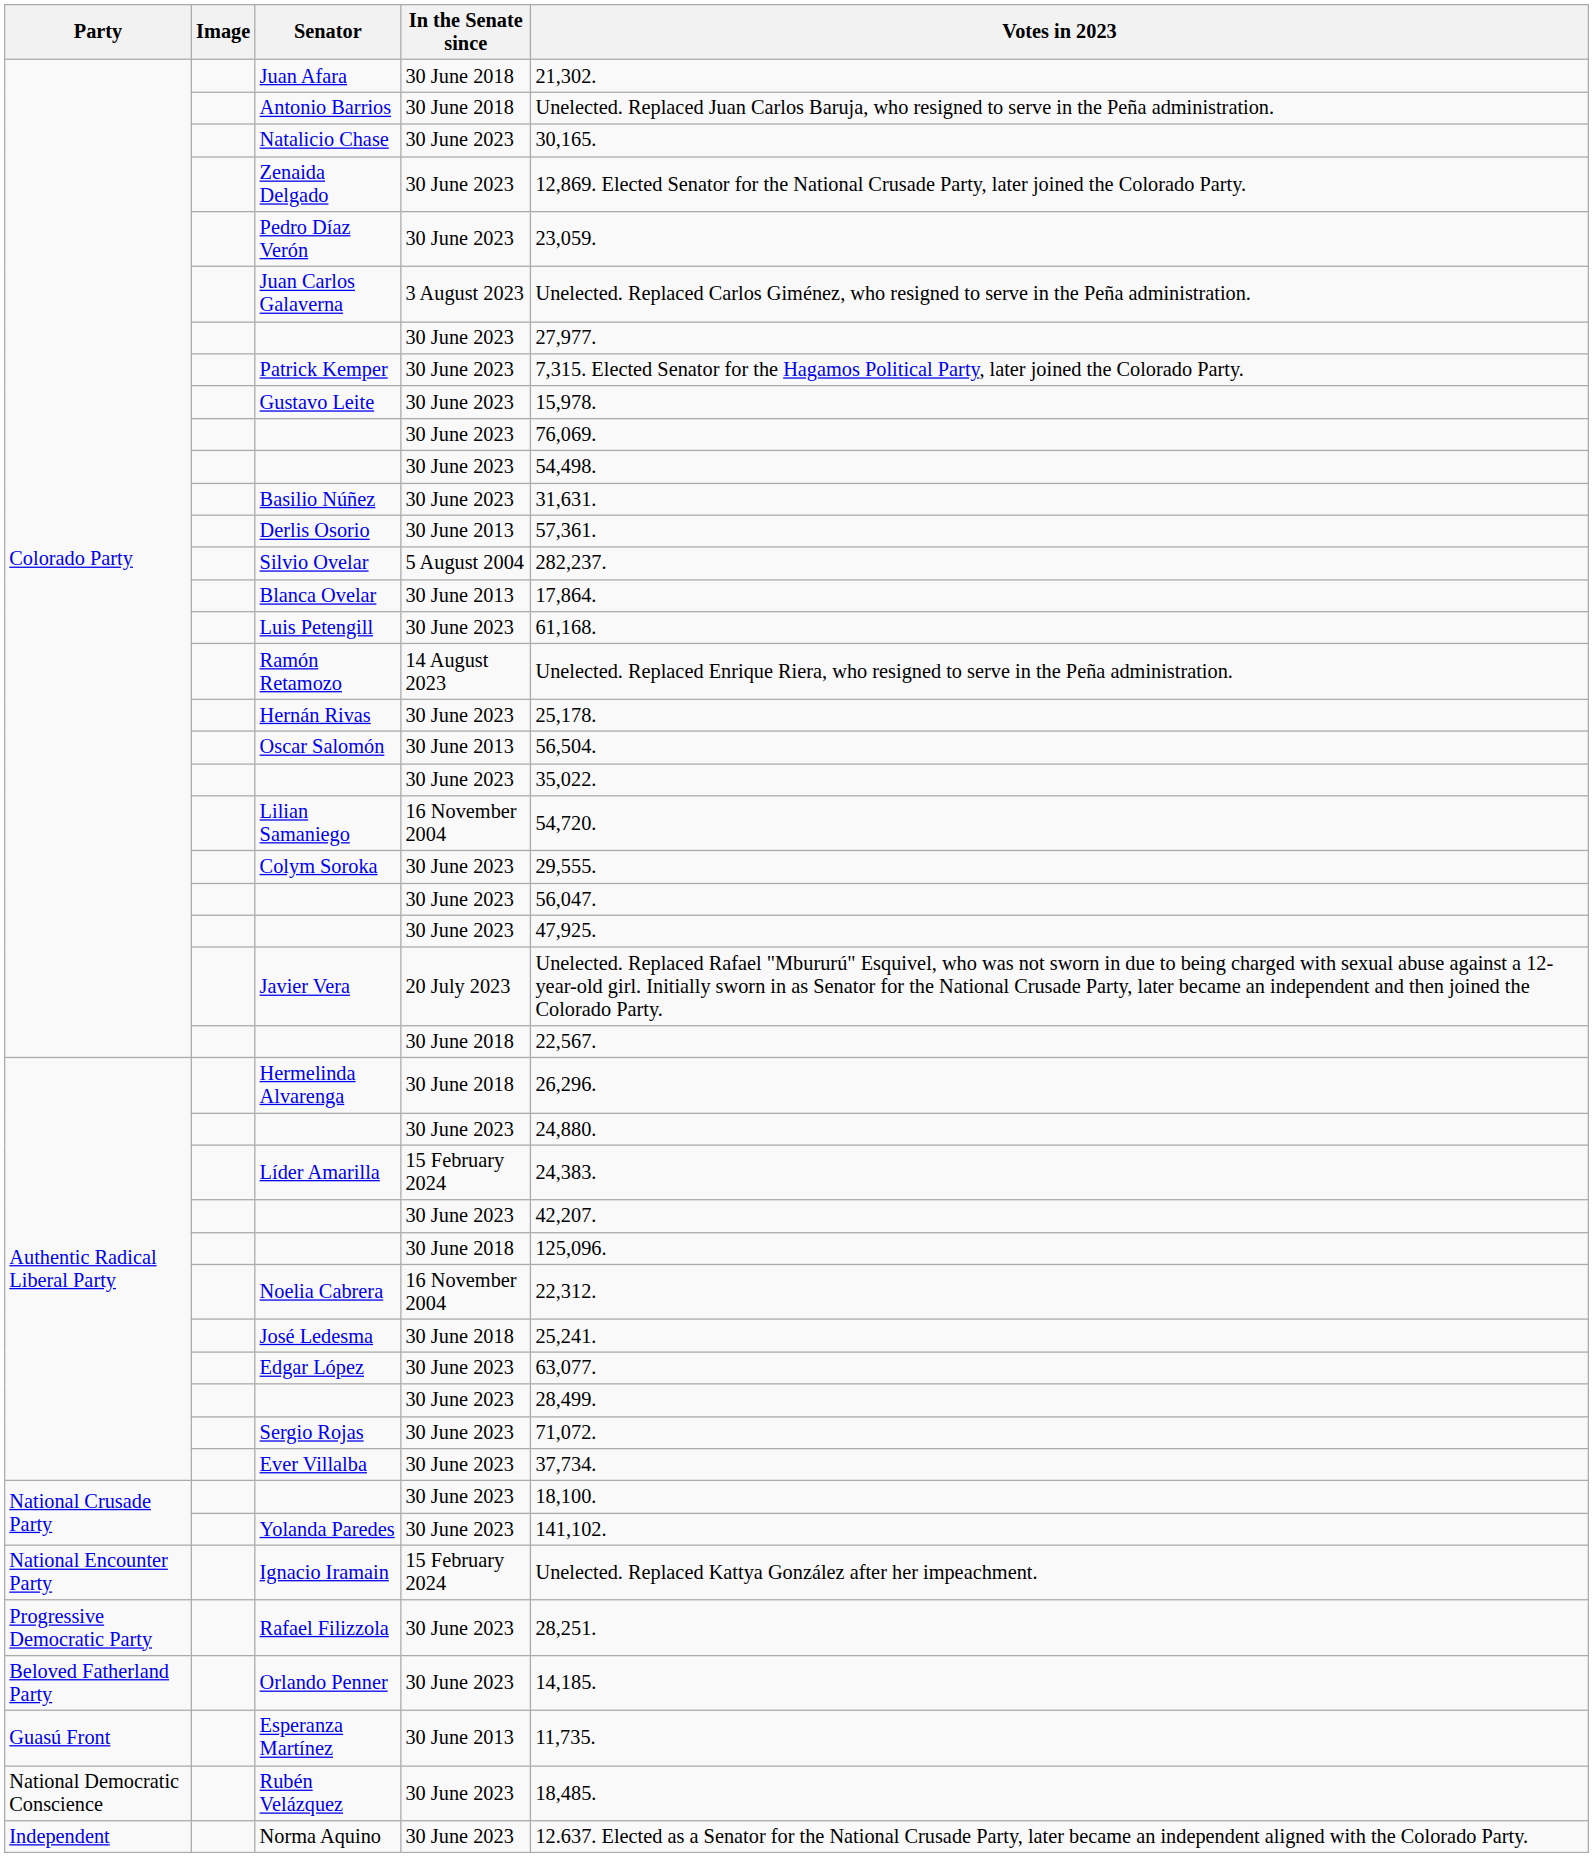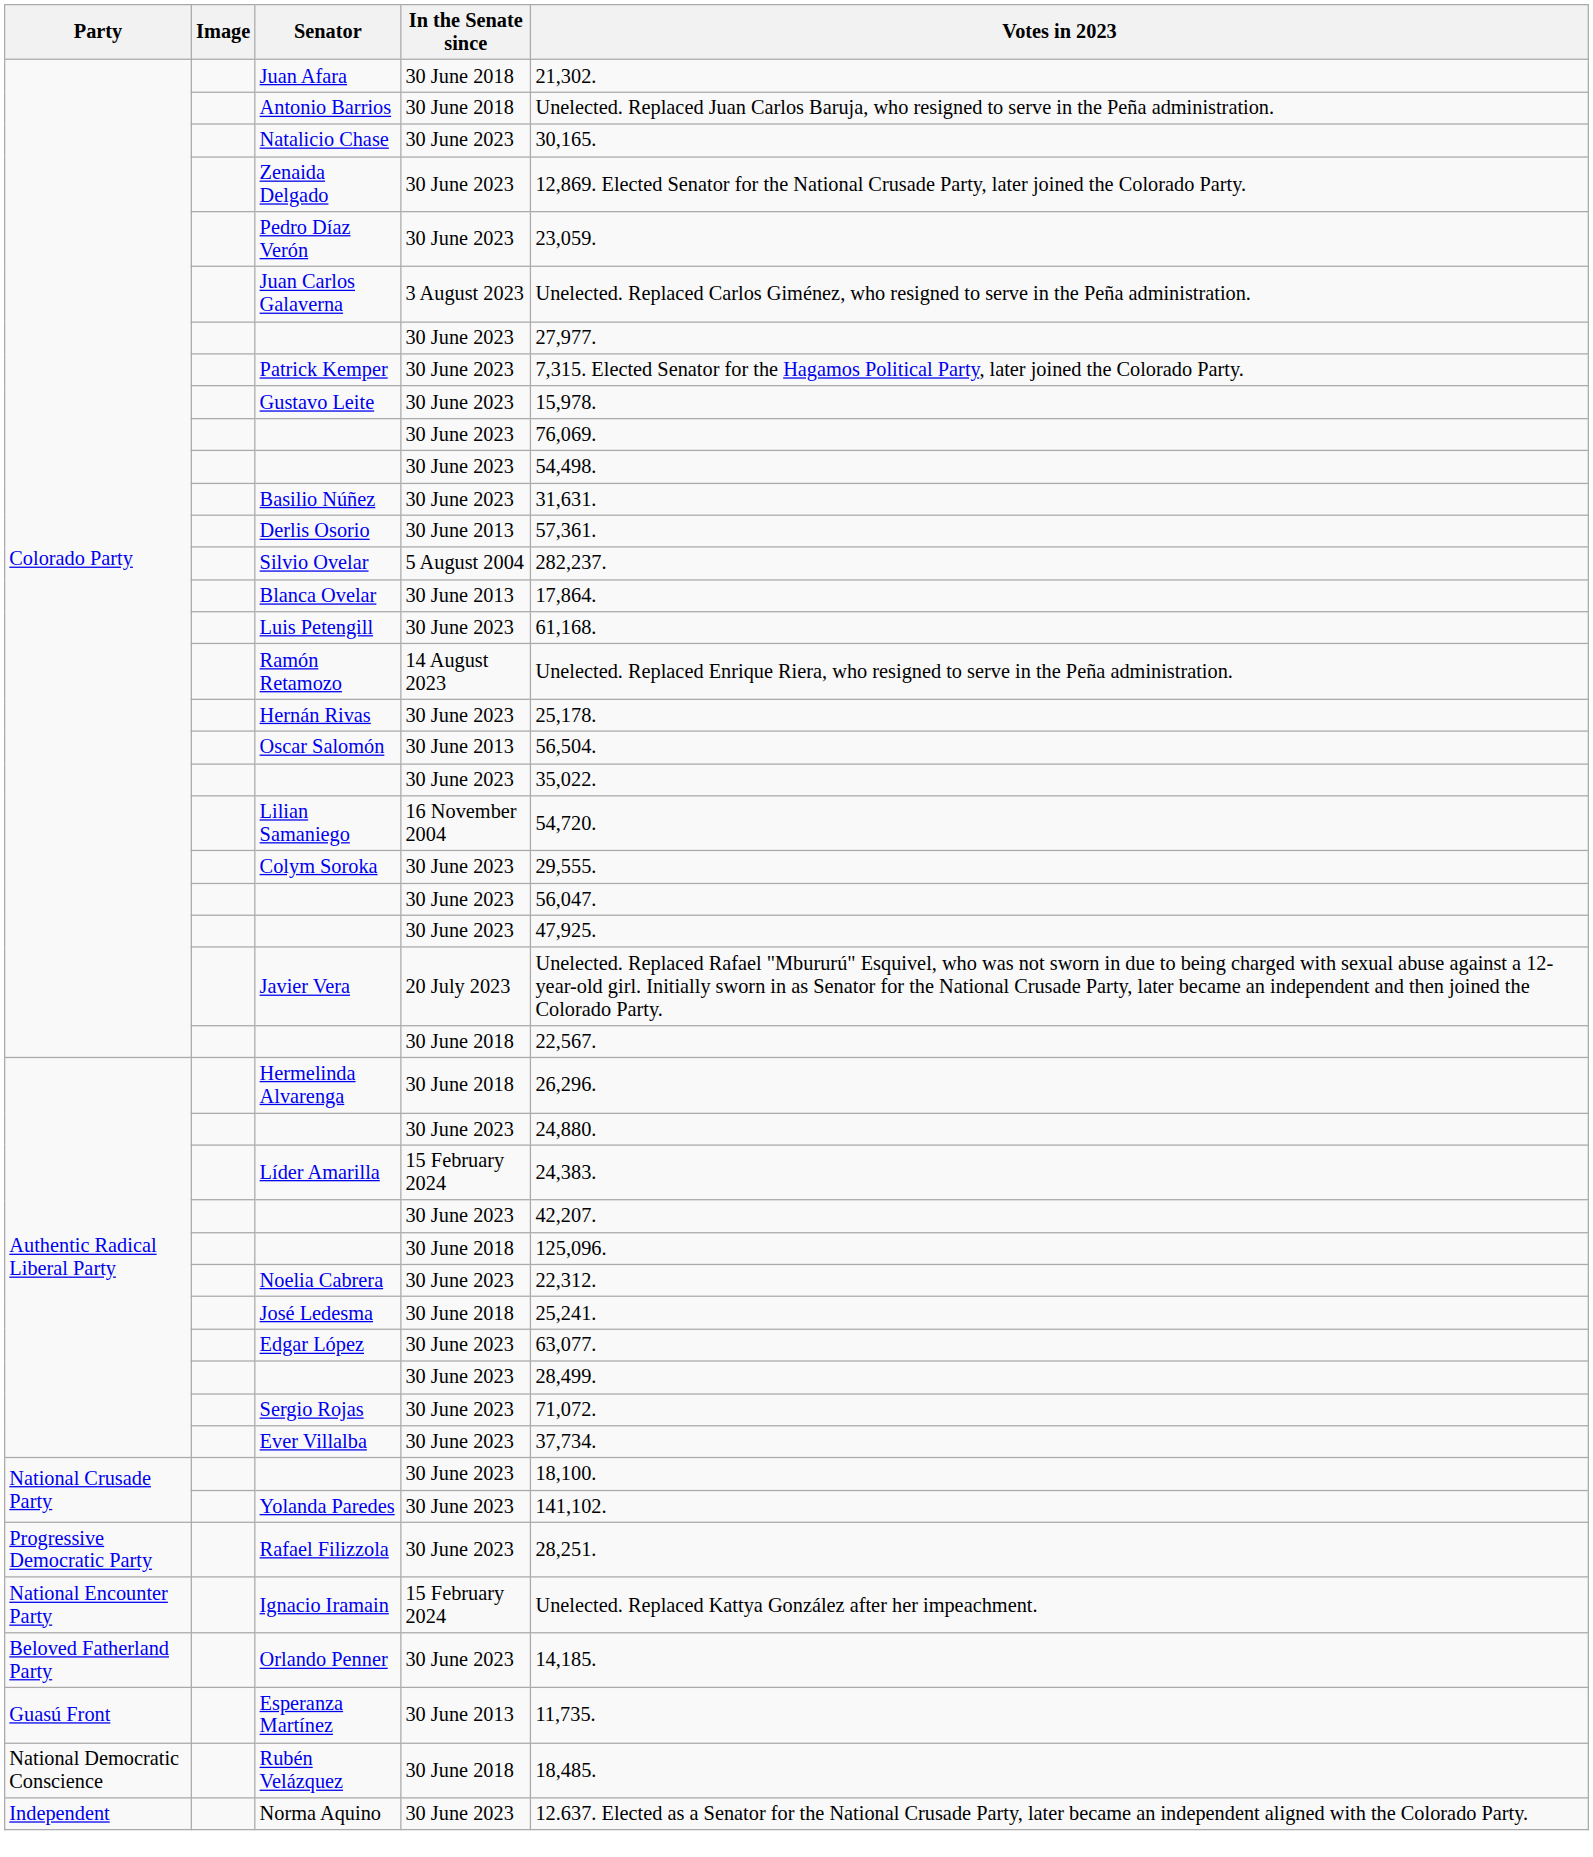Noelia Cabrera | In the Senate since: 16 November 2004 -> 30 June 2023
rows swapped: Rafael Filizzola <-> Ignacio Iramain
Rubén Velázquez | In the Senate since: 30 June 2023 -> 30 June 2018
